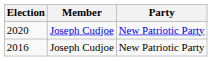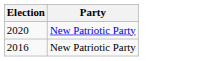- column: Member | Joseph Cudjoe | Joseph Cudjoe
